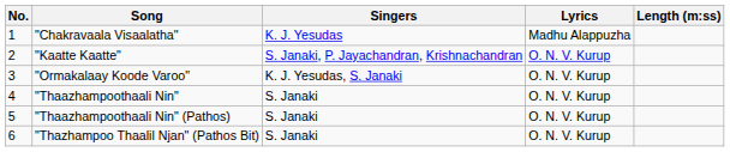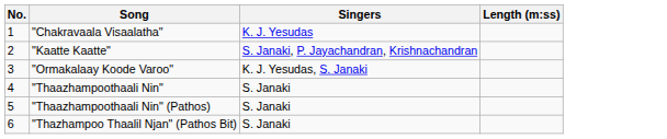- column: Lyrics | Madhu Alappuzha | O. N. V. Kurup | O. N. V. Kurup | O. N. V. Kurup | O. N. V. Kurup | O. N. V. Kurup
